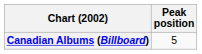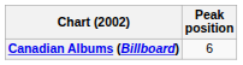Canadian Albums (Billboard) | Peak position: 5 -> 6
